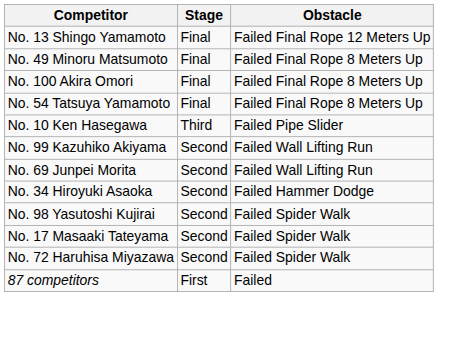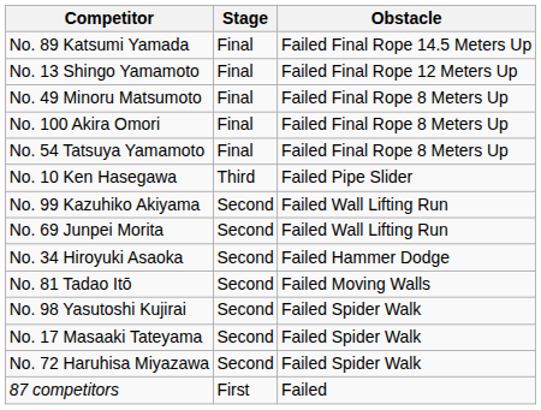+ row: No. 89 Katsumi Yamada | Final | Failed Final Rope 14.5 Meters Up
+ row: No. 81 Tadao Itō | Second | Failed Moving Walls
